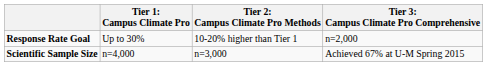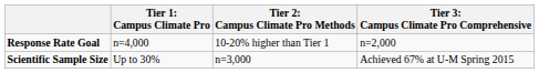Response Rate Goal | column 2: Up to 30% -> n=4,000
Scientific Sample Size | column 2: n=4,000 -> Up to 30%
